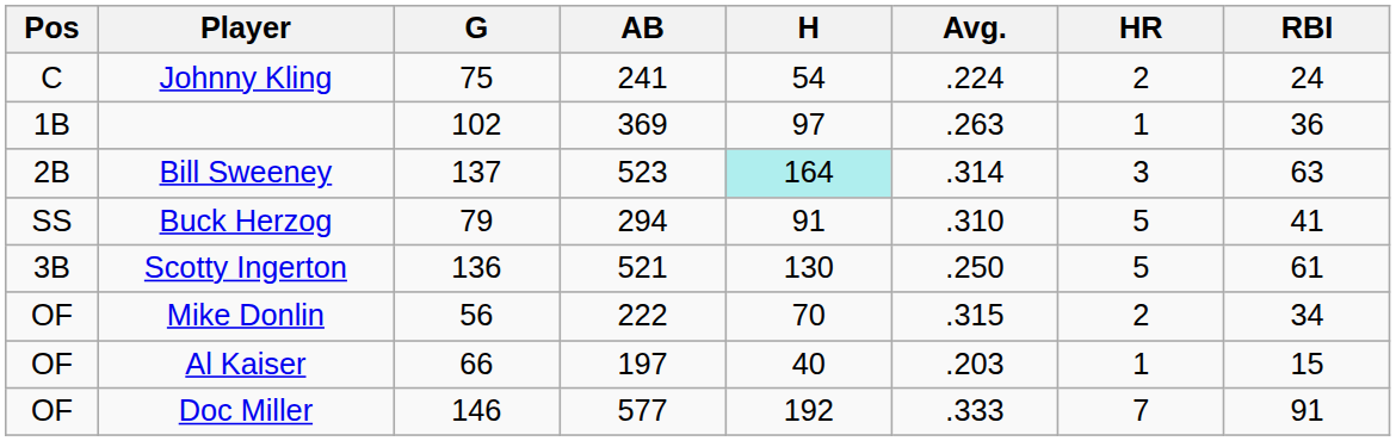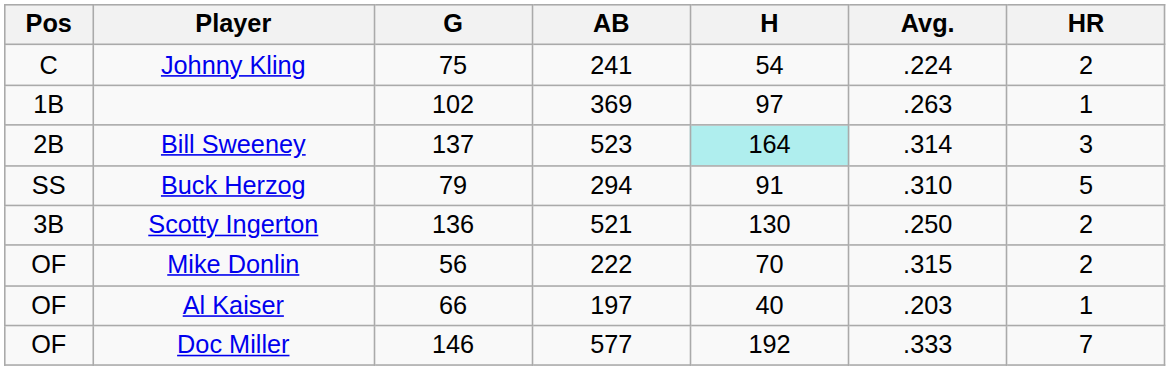- column: RBI | 24 | 36 | 63 | 41 | 61 | 34 | 15 | 91
Scotty Ingerton | HR: 5 -> 2
